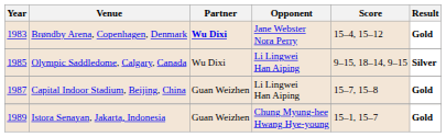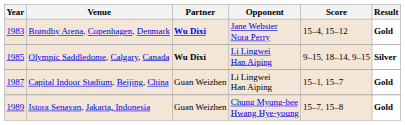Olympic Saddledome, Calgary, Canada | Partner: normal -> bold
Capital Indoor Stadium, Beijing, China | Score: 15–7, 15–8 -> 15–1, 15–7
Istora Senayan, Jakarta, Indonesia | Score: 15–1, 15–7 -> 15–7, 15–8
